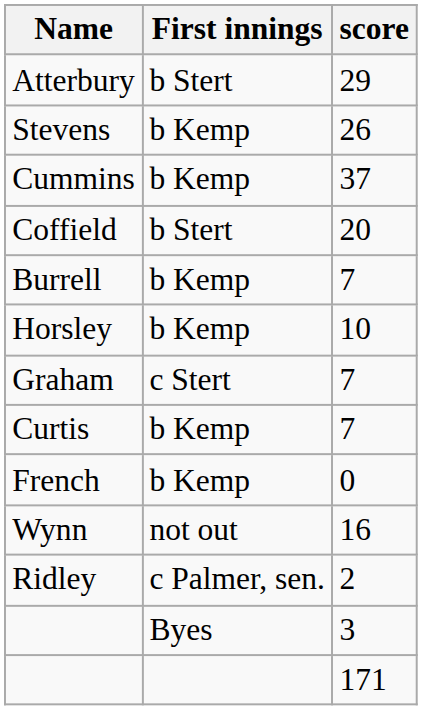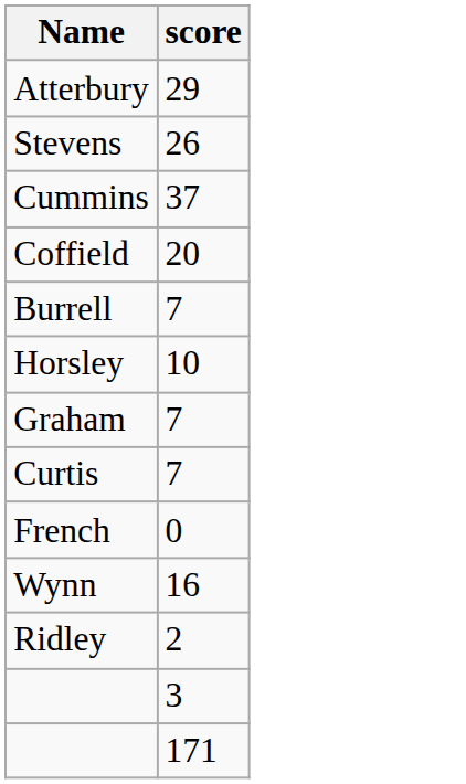- column: First innings | b Stert | b Kemp | b Kemp | b Stert | b Kemp | b Kemp | c Stert | b Kemp | b Kemp | not out | c Palmer, sen. | Byes
